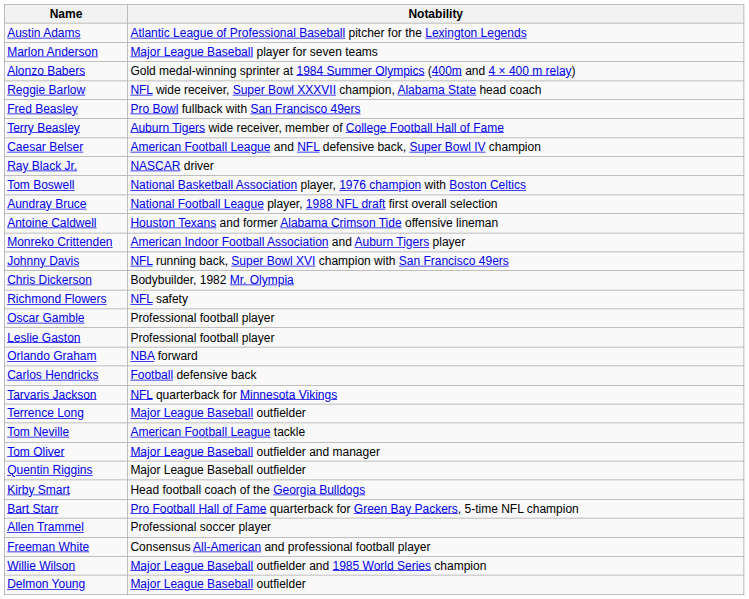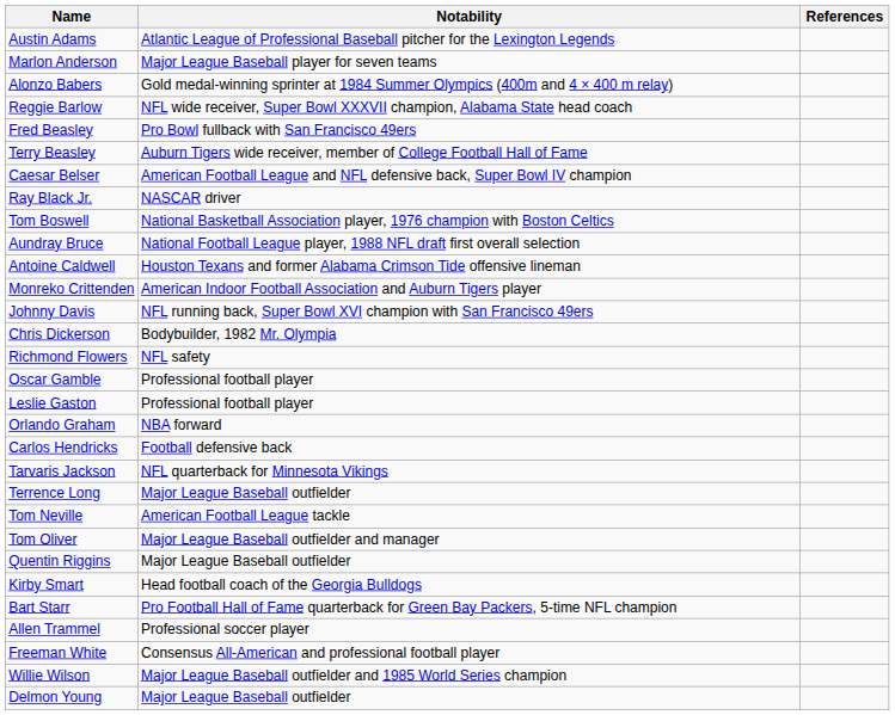+ column: References
